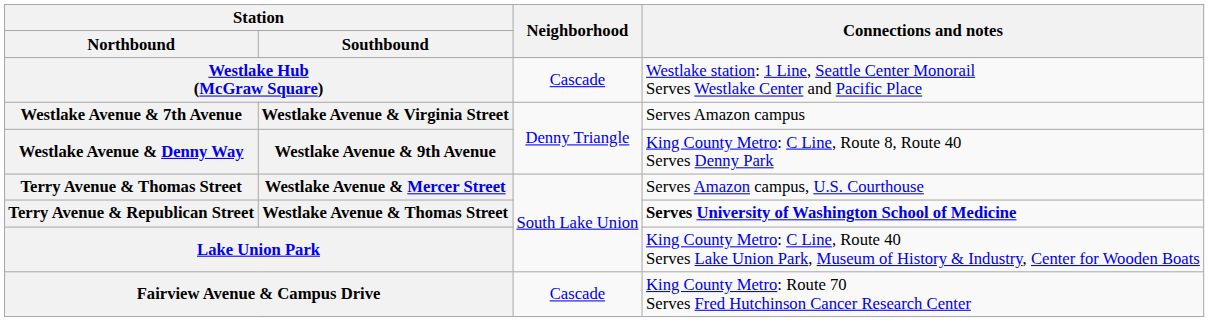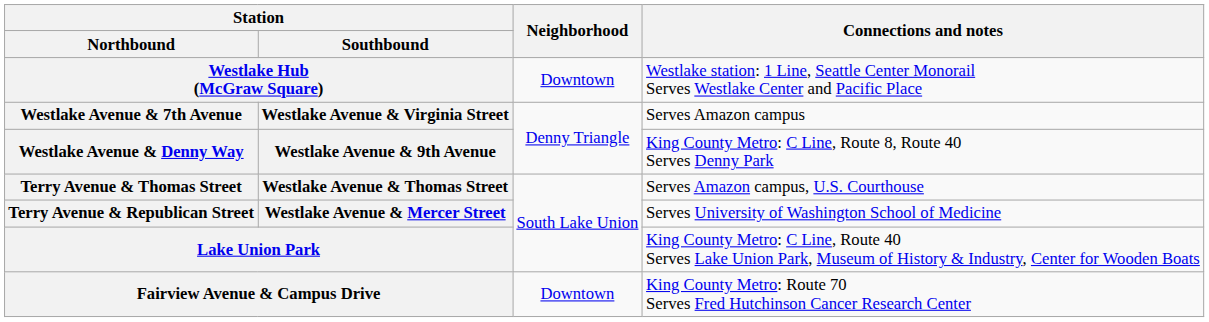Westlake Hub (McGraw Square) | Neighborhood: Cascade -> Downtown
Terry Avenue & Thomas Street | Station / Southbound: Westlake Avenue & Mercer Street -> Westlake Avenue & Thomas Street
Terry Avenue & Republican Street | Station / Southbound: Westlake Avenue & Thomas Street -> Westlake Avenue & Mercer Street
Terry Avenue & Republican Street | Connections and notes: bold -> normal
Fairview Avenue & Campus Drive | Neighborhood: Cascade -> Downtown
